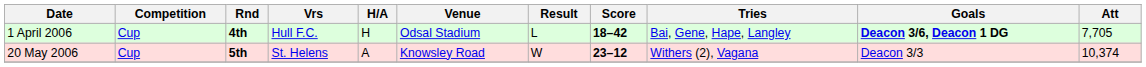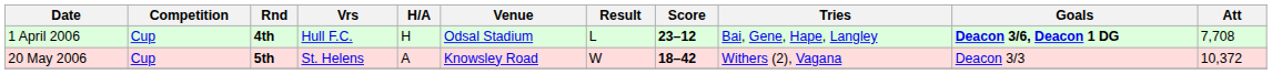1 April 2006 | Score: 18–42 -> 23–12
1 April 2006 | Att: 7,705 -> 7,708
20 May 2006 | Score: 23–12 -> 18–42
20 May 2006 | Att: 10,374 -> 10,372
